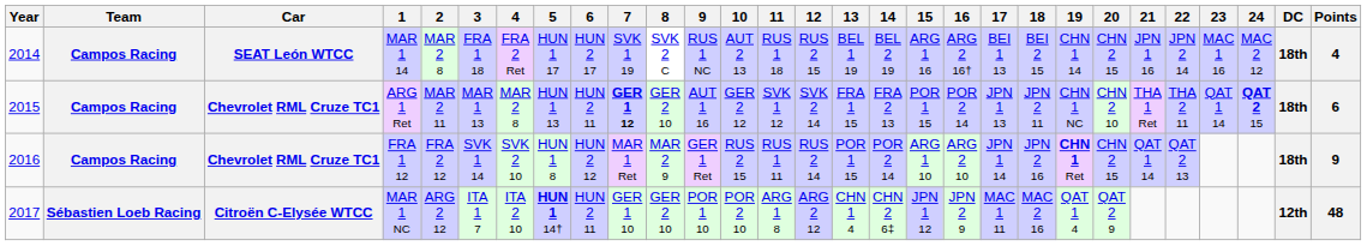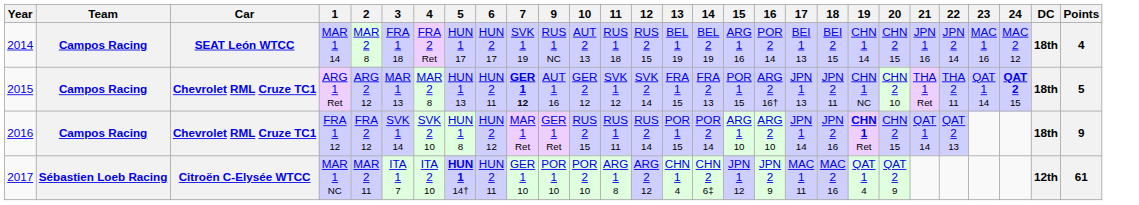- column: 8 | SVK 2 C | GER 2 10 | MAR 2 9 | GER 2 10
MAR 1 14 | 16: ARG 2 16† -> POR 2 14
ARG 1 Ret | 2: MAR 2 11 -> ARG 2 12
ARG 1 Ret | 16: POR 2 14 -> ARG 2 16†
ARG 1 Ret | Points: 6 -> 5
MAR 1 NC | 2: ARG 2 12 -> MAR 2 11
MAR 1 NC | Points: 48 -> 61
